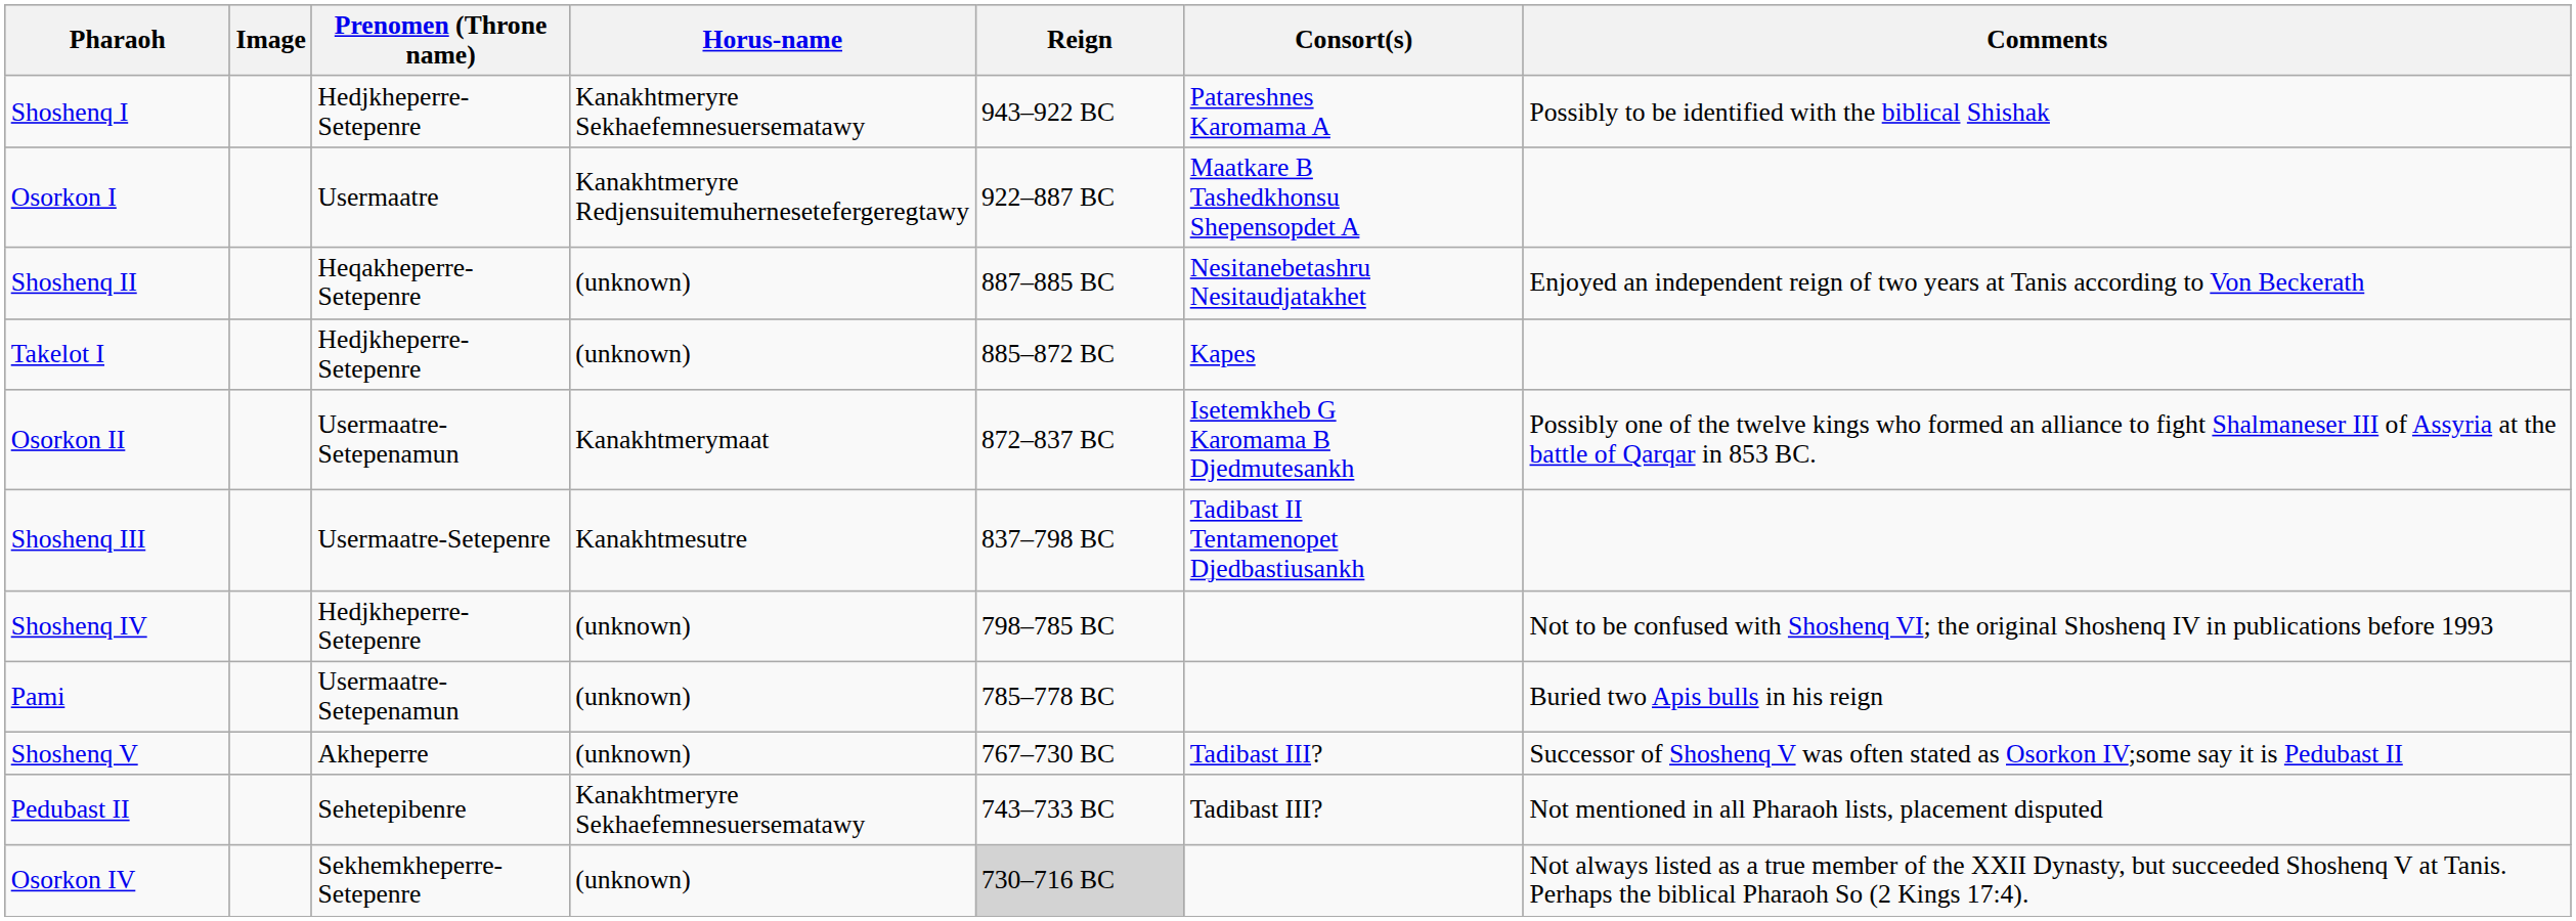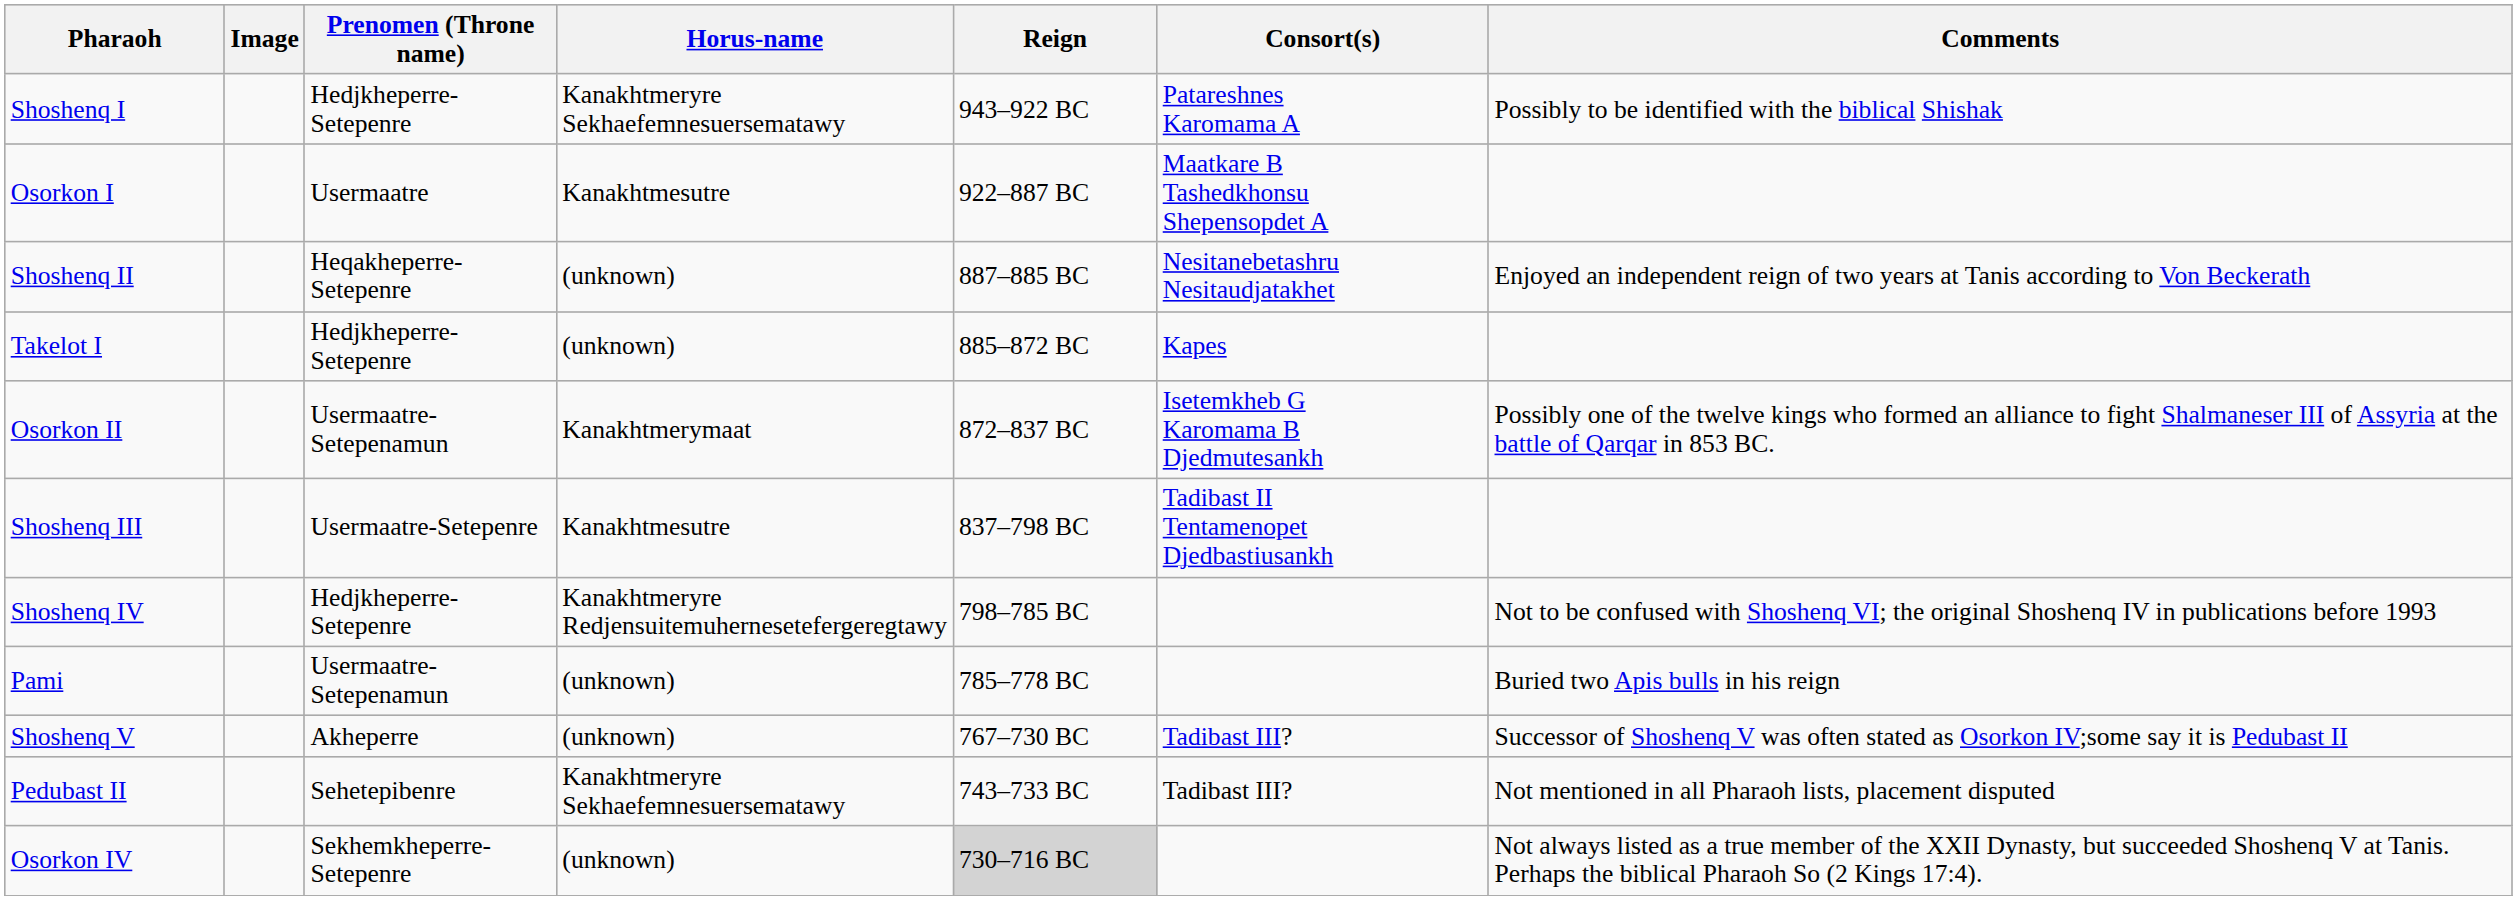Osorkon I | Horus-name: Kanakhtmeryre Redjensuitemuhernesetefergeregtawy -> Kanakhtmesutre
Shoshenq IV | Horus-name: (unknown) -> Kanakhtmeryre Redjensuitemuhernesetefergeregtawy
